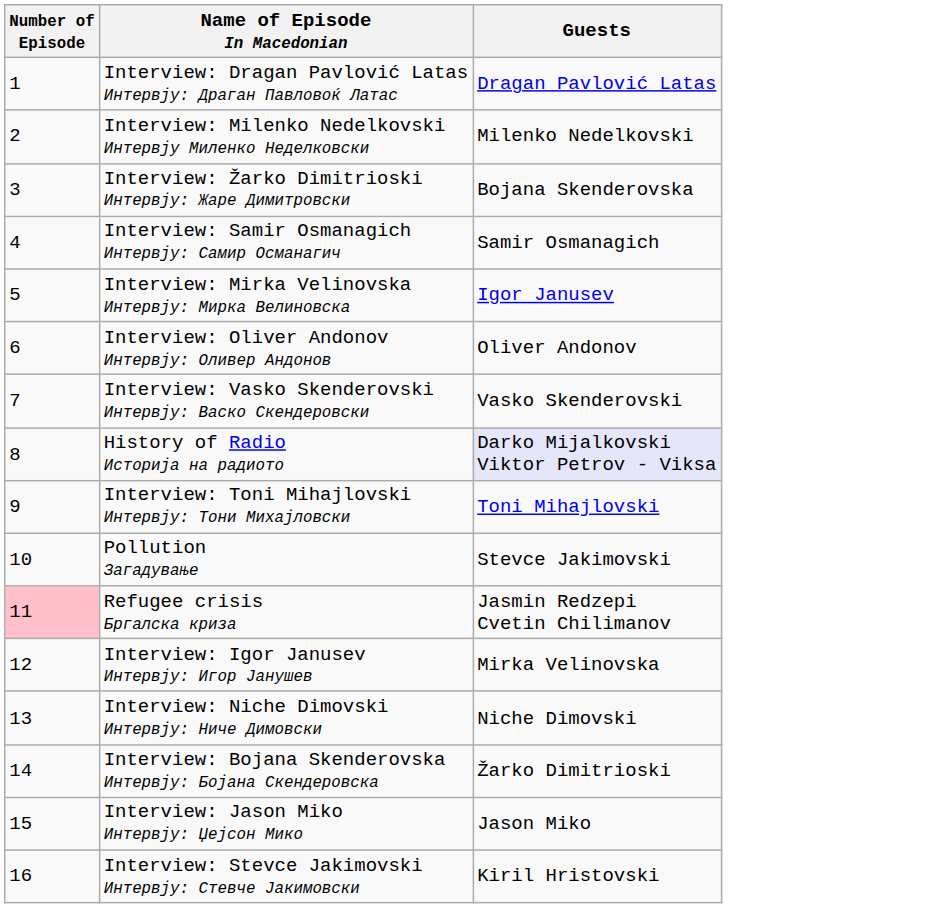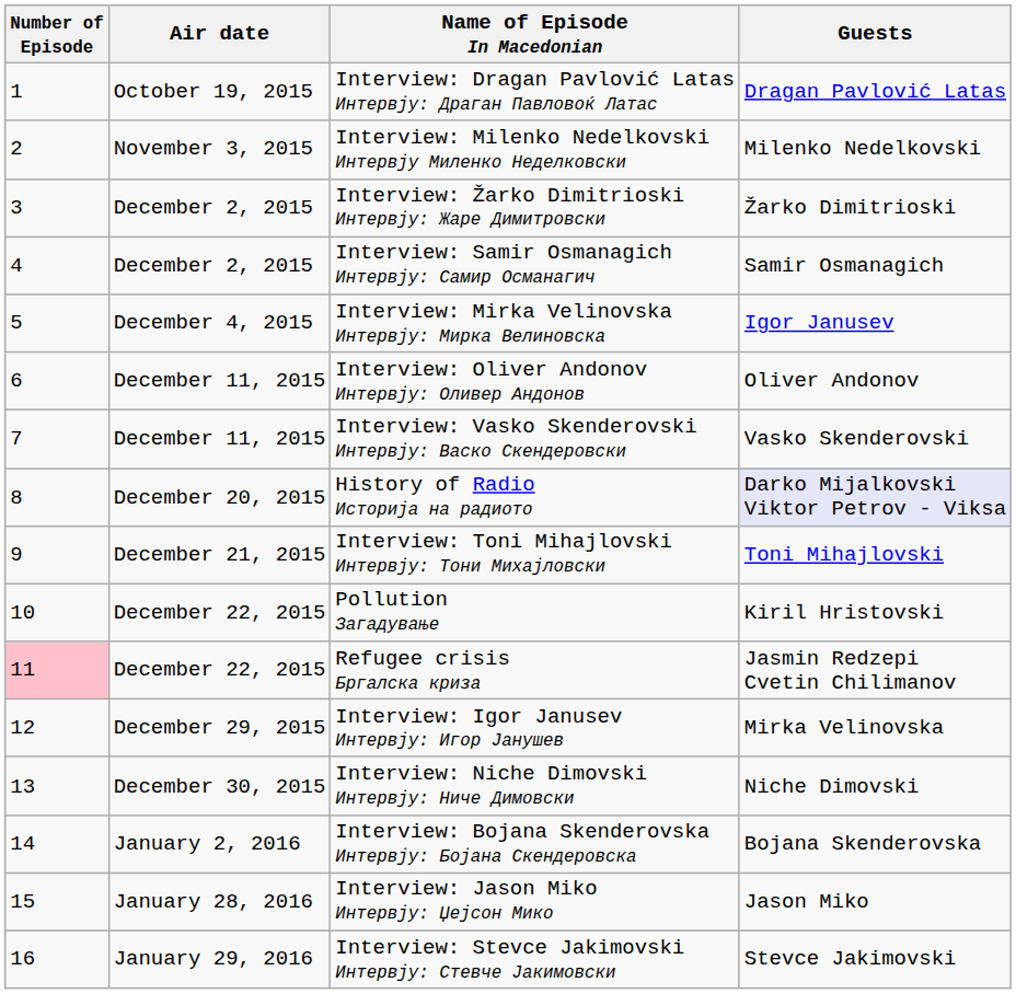+ column: Air date | October 19, 2015 | November 3, 2015 | December 2, 2015 | December 2, 2015 | December 4, 2015 | December 11, 2015 | December 11, 2015 | December 20, 2015 | December 21, 2015 | December 22, 2015 | December 22, 2015 | December 29, 2015 | December 30, 2015 | January 2, 2016 | January 28, 2016 | January 29, 2016
Interview: Žarko Dimitrioski Интервју: Жаре Димитровски | Guests: Bojana Skenderovska -> Žarko Dimitrioski
Pollution Загадување | Guests: Stevce Jakimovski -> Kiril Hristovski
Interview: Bojana Skenderovska Интервју: Бојана Скендеровска | Guests: Žarko Dimitrioski -> Bojana Skenderovska
Interview: Stevce Jakimovski Интервју: Стевче Јакимовски | Guests: Kiril Hristovski -> Stevce Jakimovski
